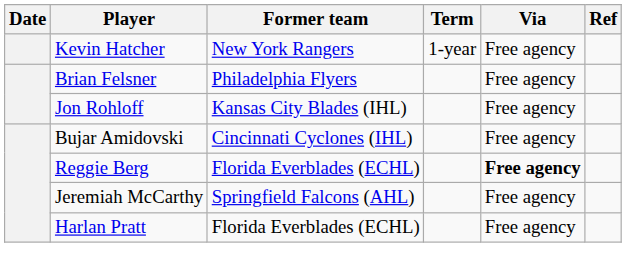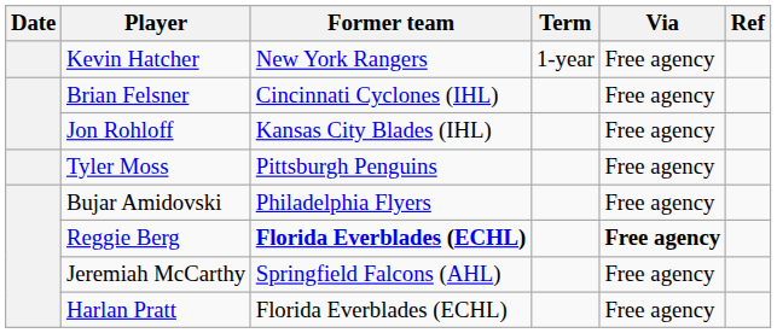Brian Felsner | Former team: Philadelphia Flyers -> Cincinnati Cyclones (IHL)
+ row: Tyler Moss | Pittsburgh Penguins | Free agency
Bujar Amidovski | Former team: Cincinnati Cyclones (IHL) -> Philadelphia Flyers
Reggie Berg | Former team: normal -> bold
